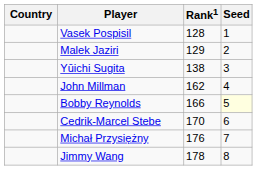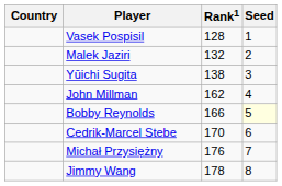Malek Jaziri | Rank1: 129 -> 132
